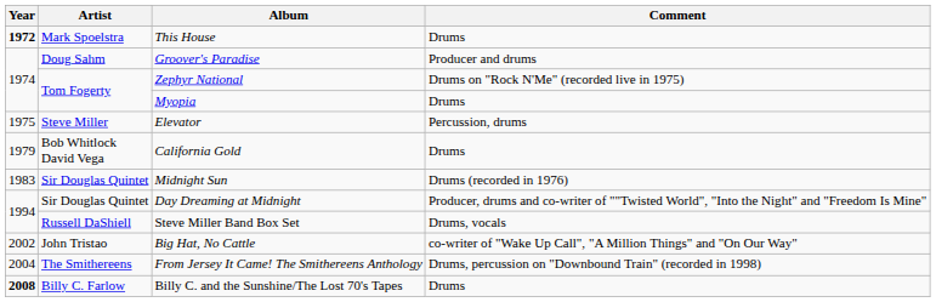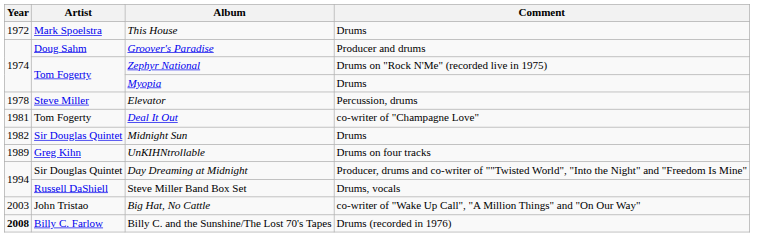This House | Year: bold -> normal
Elevator | Year: 1975 -> 1978
- row: 1979 | Bob Whitlock David Vega | California Gold | Drums
+ row: 1981 | Tom Fogerty | Deal It Out | co-writer of "Champagne Love"
Midnight Sun | Year: 1983 -> 1982
Midnight Sun | Comment: Drums (recorded in 1976) -> Drums
+ row: 1989 | Greg Kihn | UnKIHNtrollable | Drums on four tracks
Big Hat, No Cattle | Year: 2002 -> 2003
- row: 2004 | The Smithereens | From Jersey It Came! The Smithereens Anthology | Drums, percussion on "Downbound Train" (recorded in 1998)
Billy C. and the Sunshine/The Lost 70's Tapes | Comment: Drums -> Drums (recorded in 1976)
